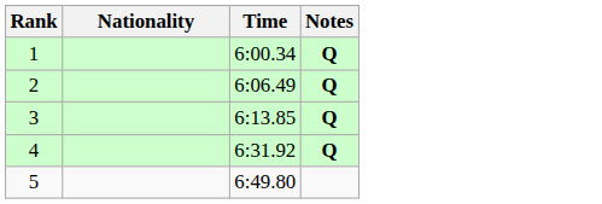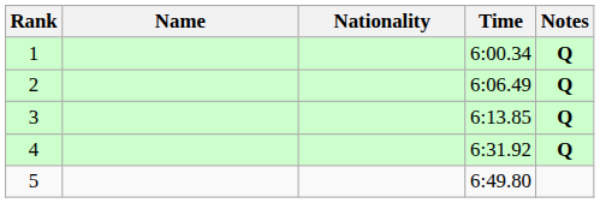+ column: Name
